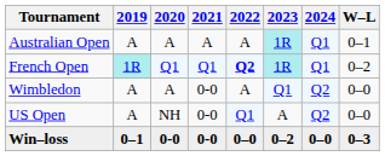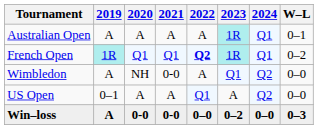Wimbledon | 2020: A -> NH
US Open | 2019: A -> 0–1
US Open | 2020: NH -> A
US Open | 2021: 0-0 -> A
Win–loss | 2019: 0–1 -> A
